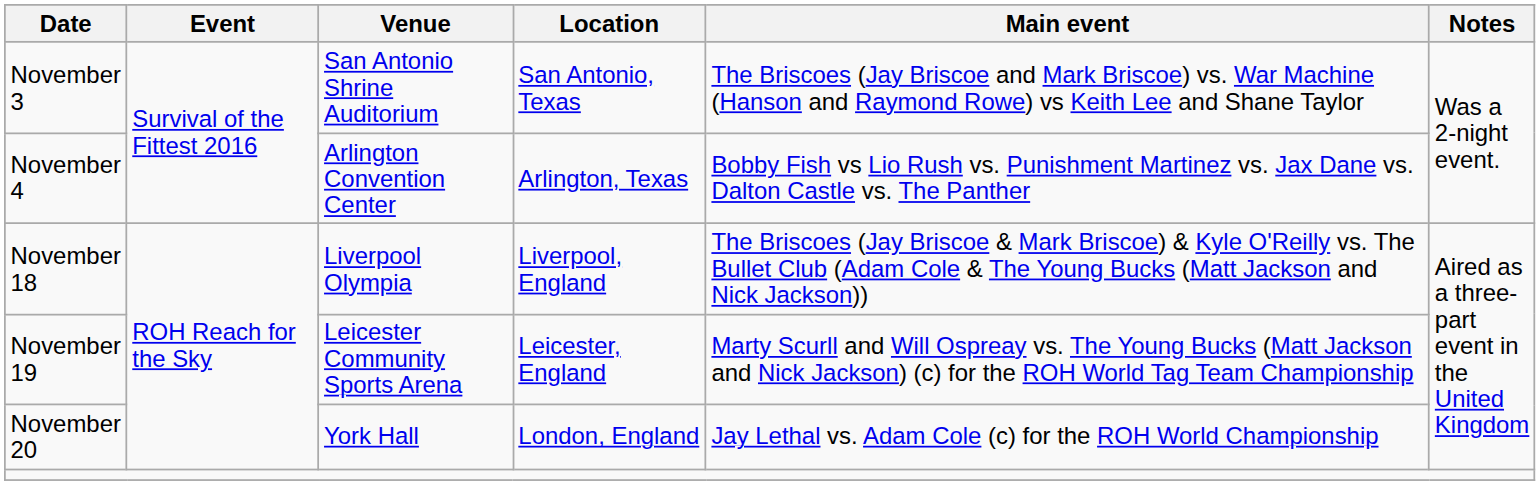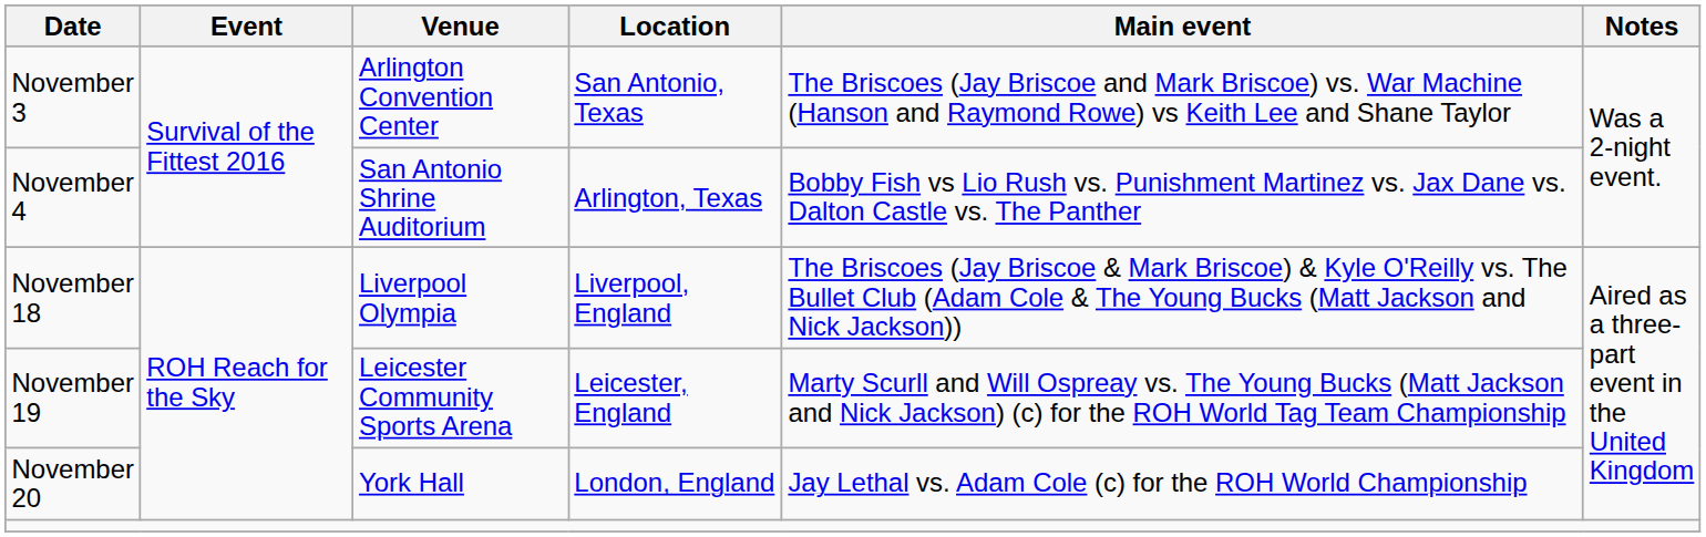November 3 | Venue: San Antonio Shrine Auditorium -> Arlington Convention Center
November 4 | Venue: Arlington Convention Center -> San Antonio Shrine Auditorium
